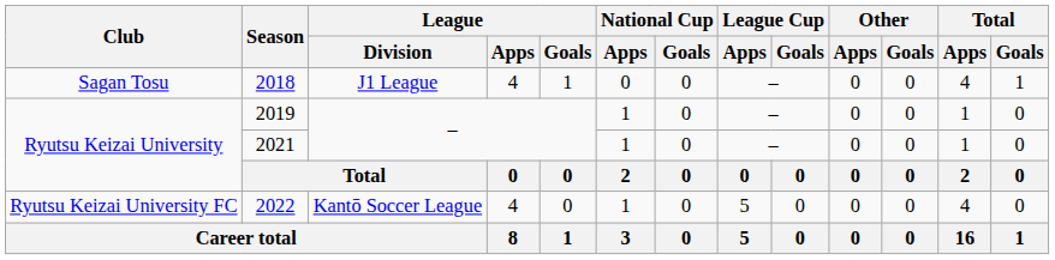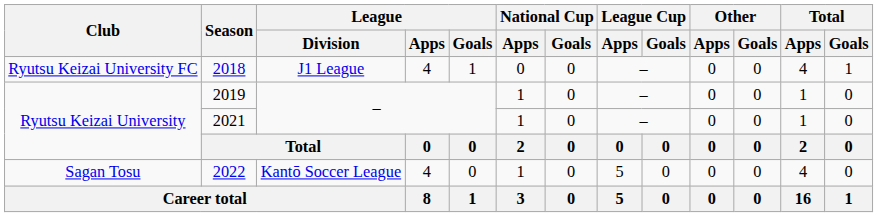2018 | Club: Sagan Tosu -> Ryutsu Keizai University FC
2022 | Club: Ryutsu Keizai University FC -> Sagan Tosu
